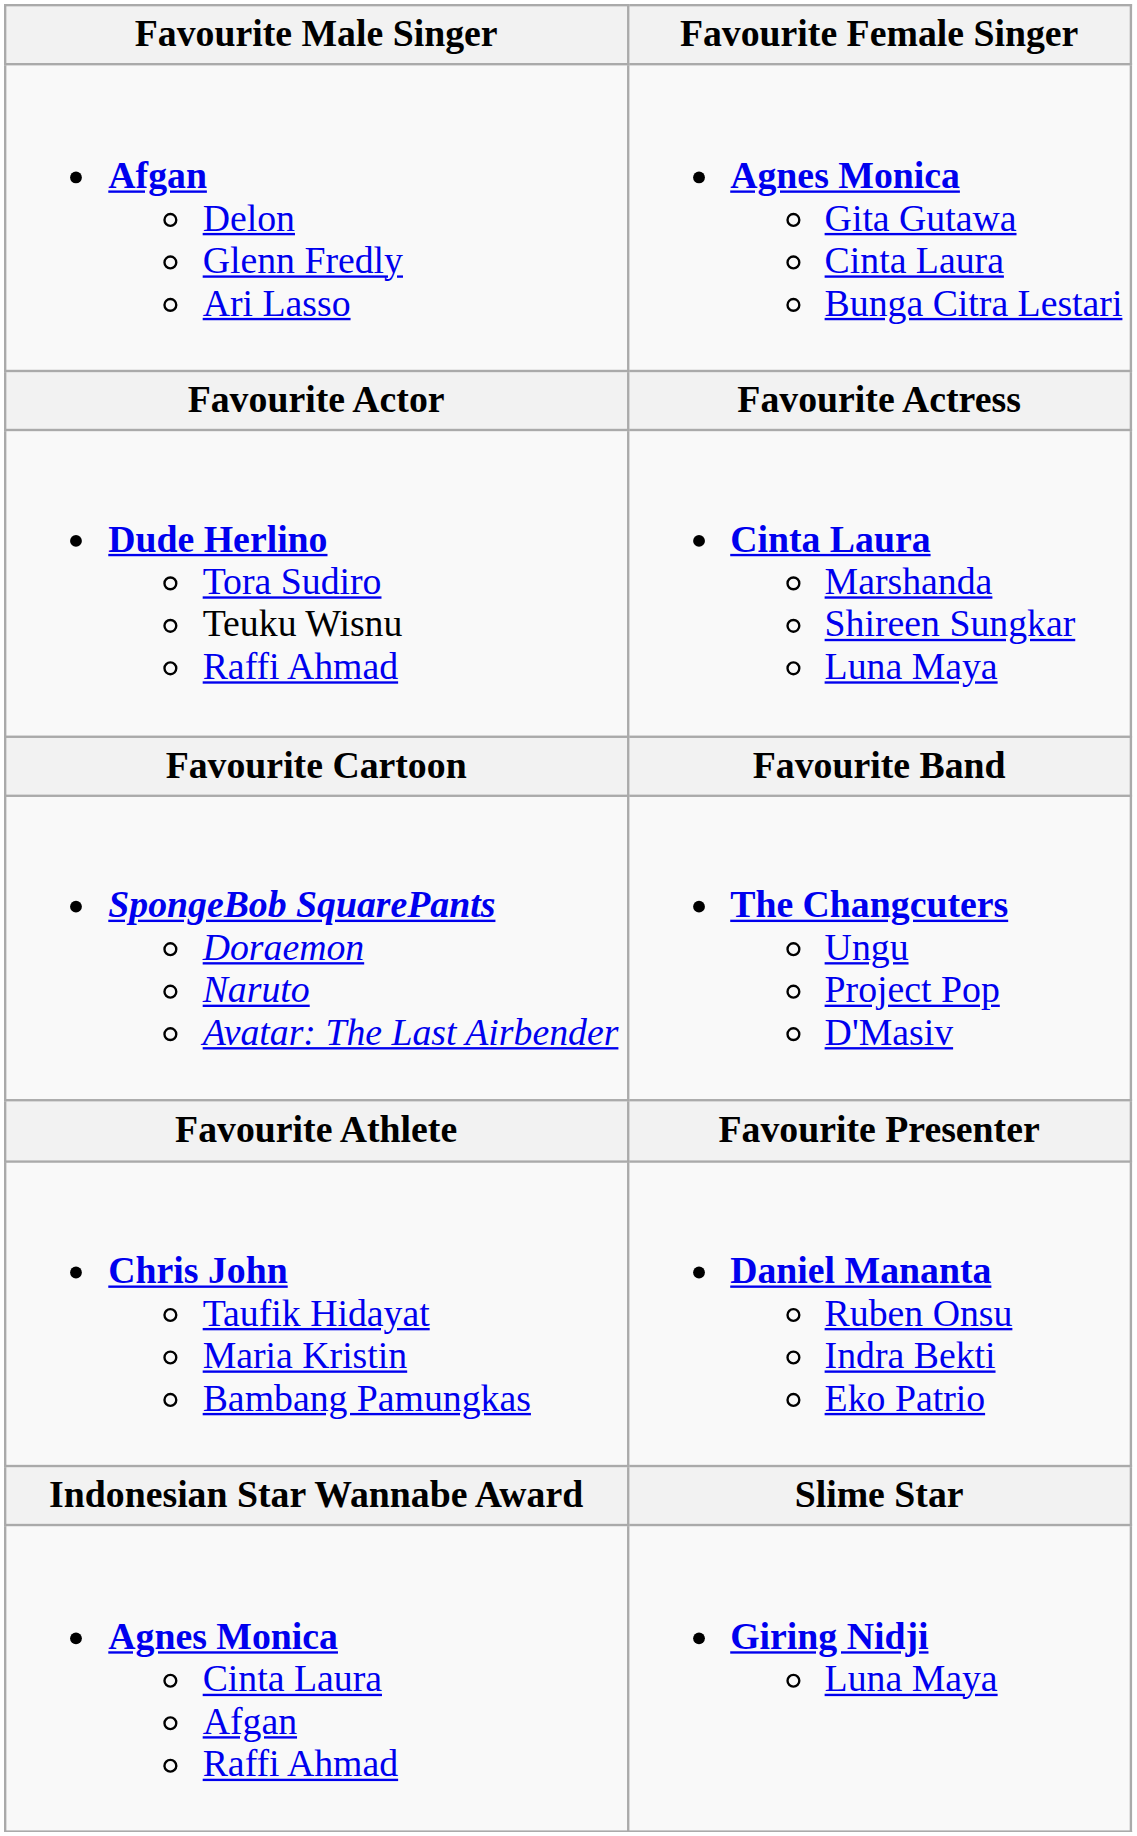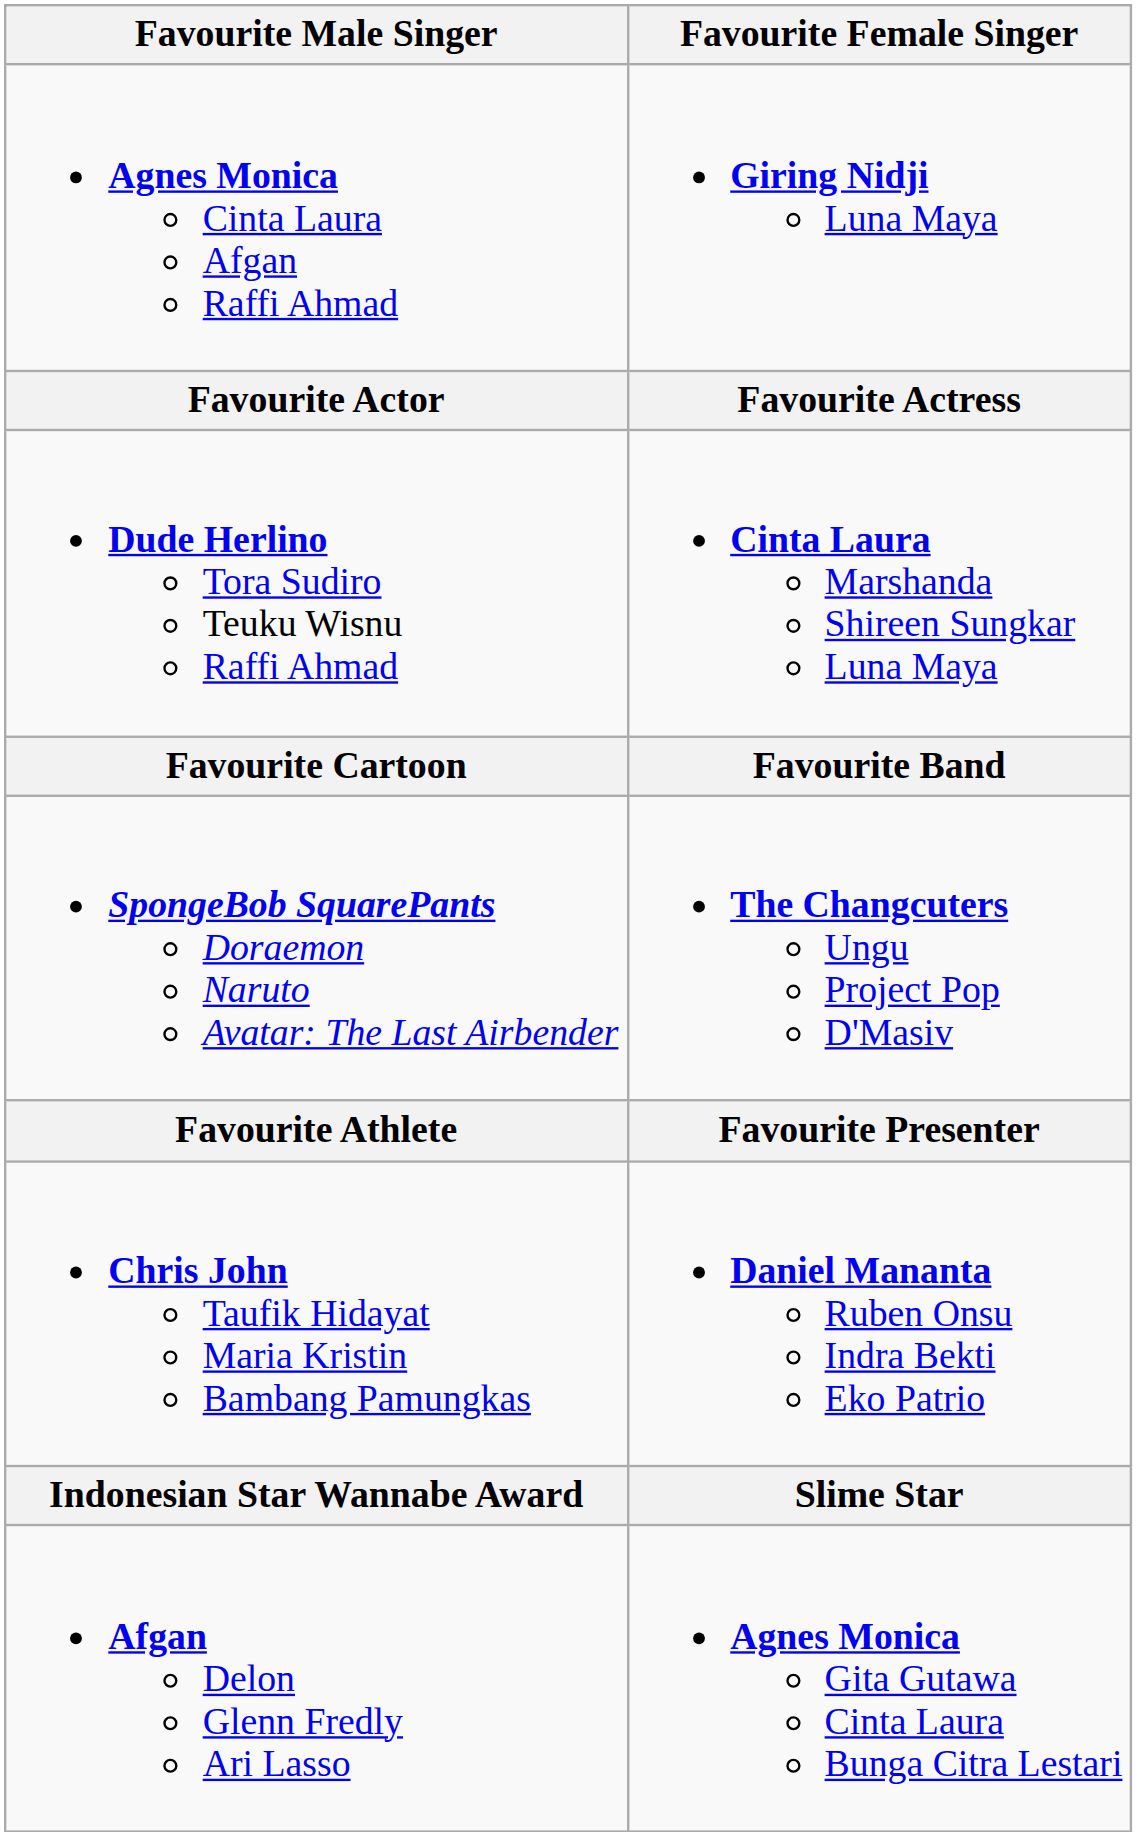rows swapped: Afgan Delon Glenn Fredly Ari Lasso <-> Agnes Monica Cinta Laura Afgan Raffi Ahmad
